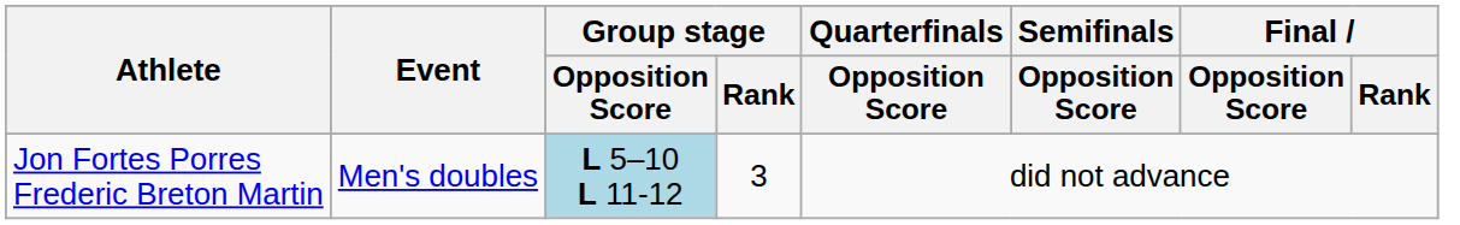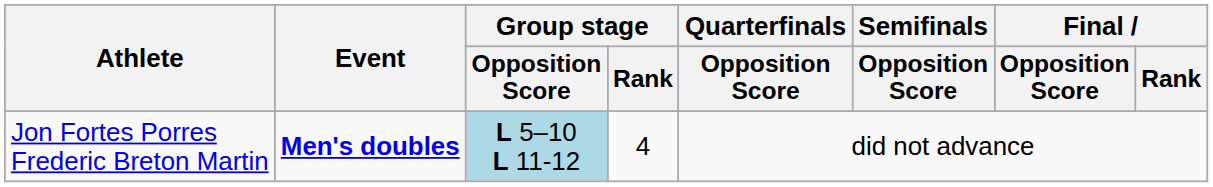Jon Fortes Porres Frederic Breton Martin | Event: normal -> bold
Jon Fortes Porres Frederic Breton Martin | Group stage / Rank: 3 -> 4
